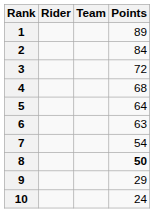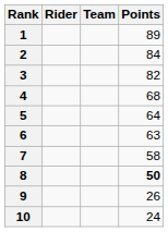3 | Points: 72 -> 82
7 | Points: 54 -> 58
9 | Points: 29 -> 26
